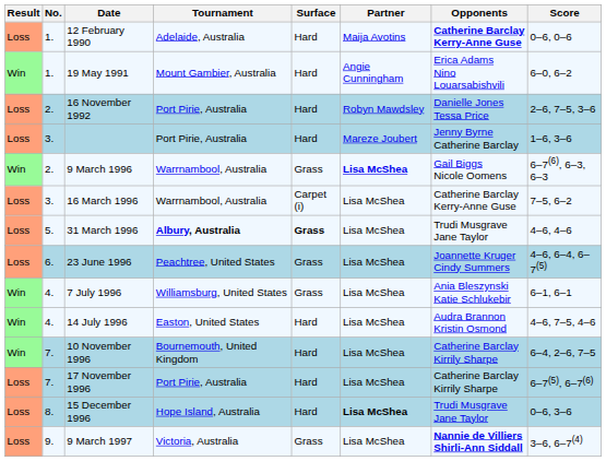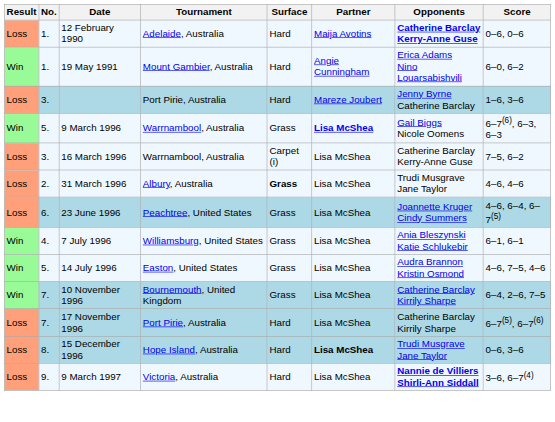- row: Loss | 2. | 16 November 1992 | Port Pirie, Australia | Hard | Robyn Mawdsley | Danielle Jones Tessa Price | 2–6, 7–5, 3–6
9 March 1996 | No.: 2. -> 5.
31 March 1996 | No.: 5. -> 2.
31 March 1996 | Tournament: bold -> normal
14 July 1996 | No.: 4. -> 5.
14 July 1996 | Surface: Hard -> Grass
10 November 1996 | Surface: Hard -> Grass
9 March 1997 | Surface: Grass -> Hard
